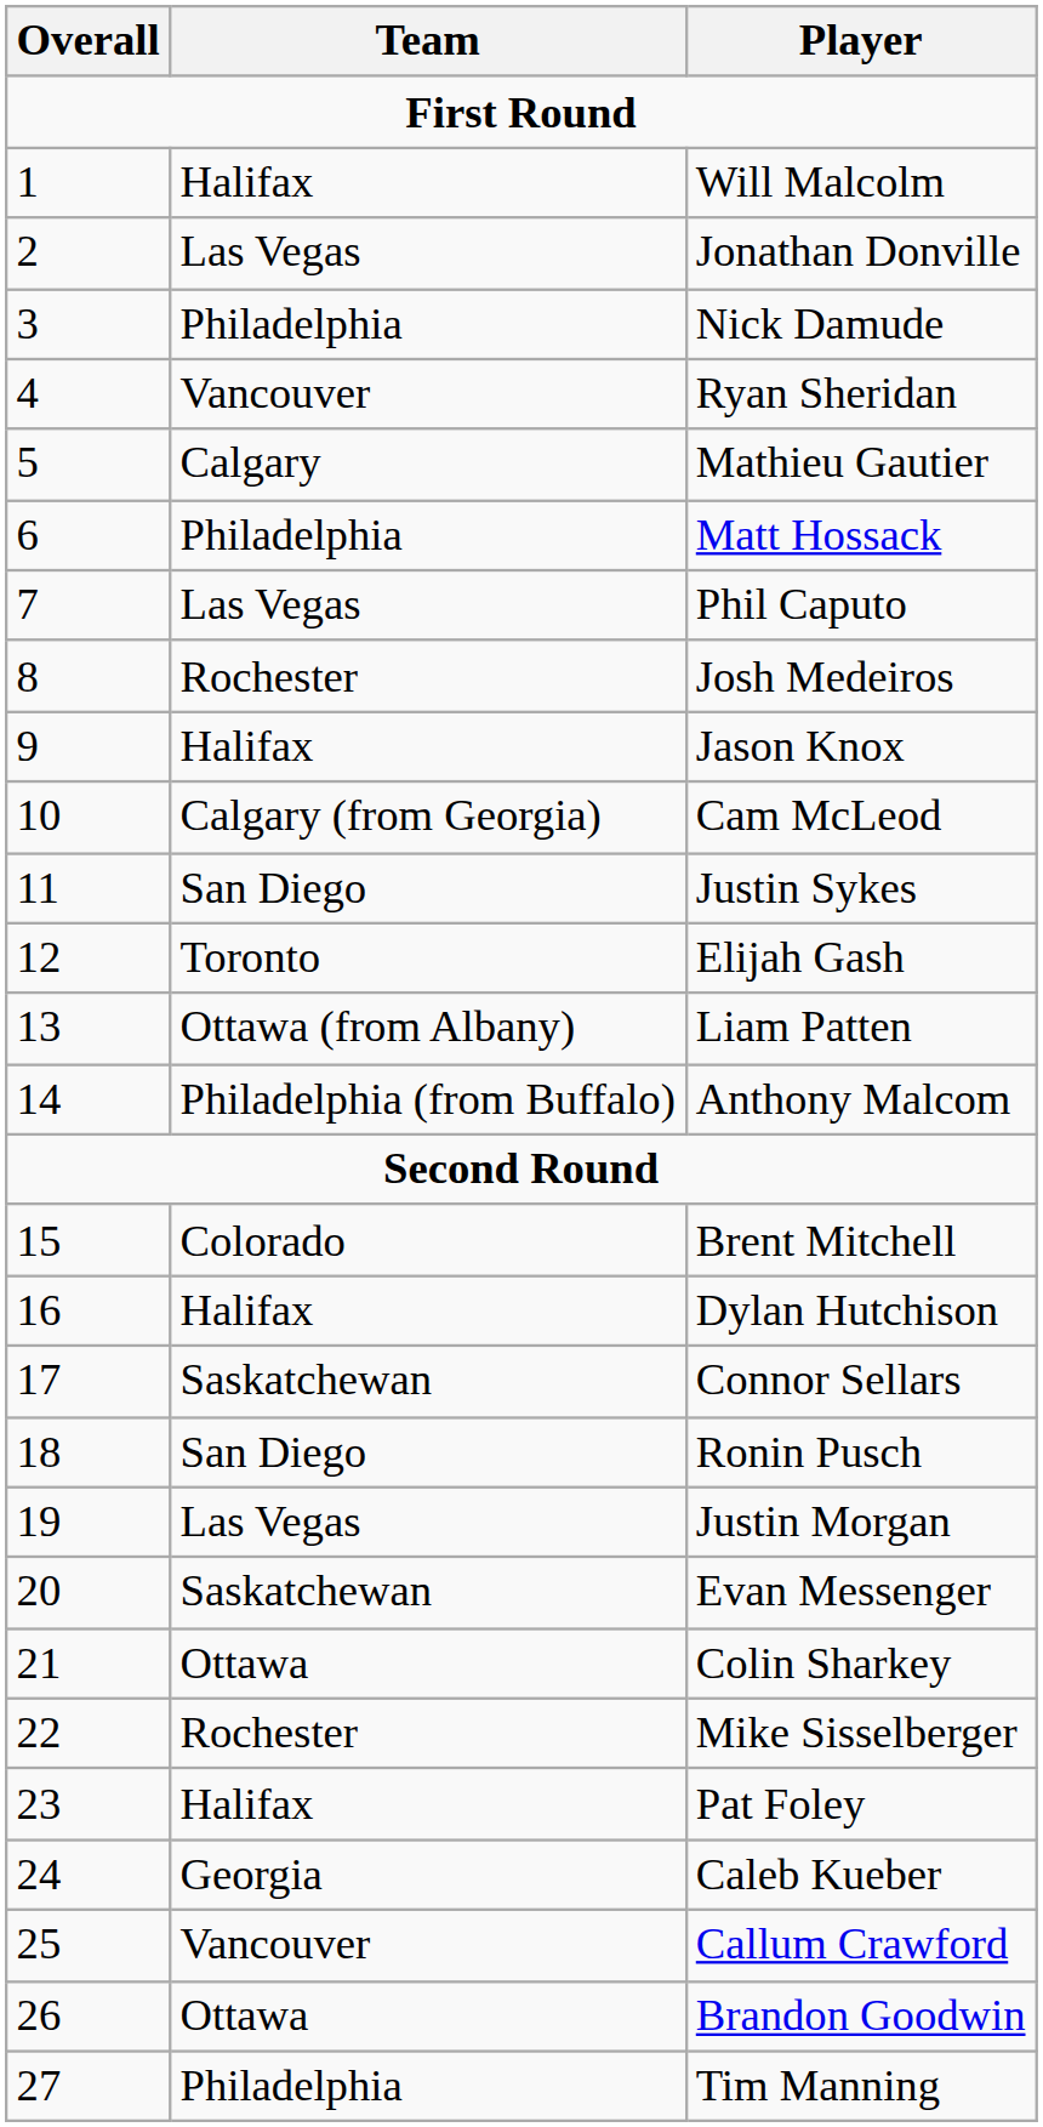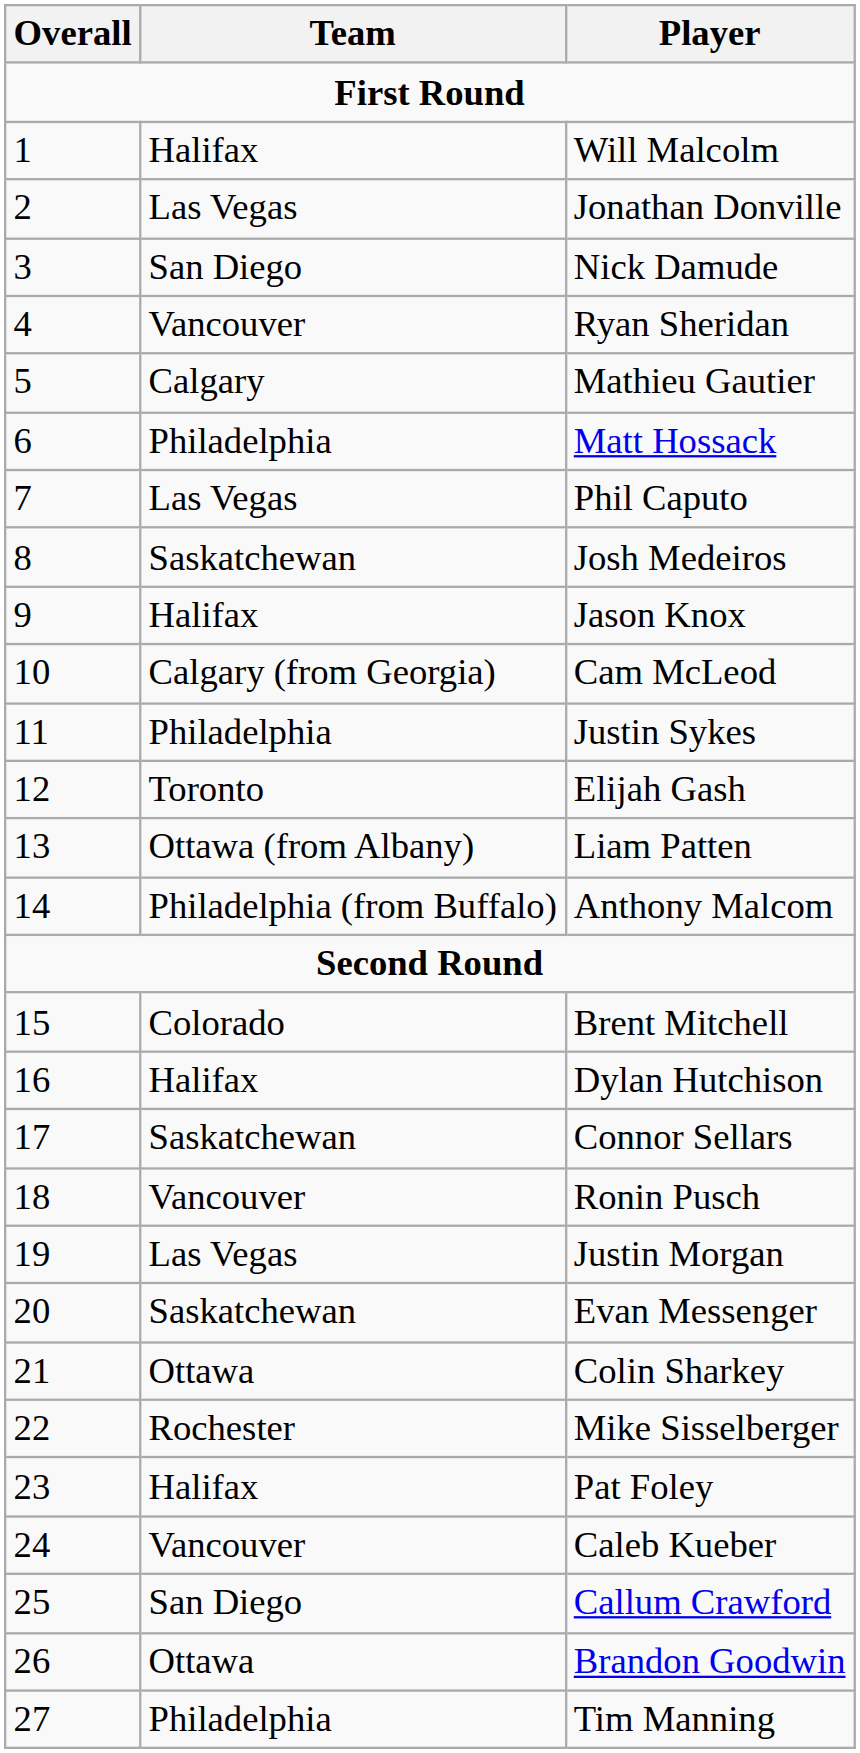Nick Damude | Team: Philadelphia -> San Diego
Josh Medeiros | Team: Rochester -> Saskatchewan
Justin Sykes | Team: San Diego -> Philadelphia
Ronin Pusch | Team: San Diego -> Vancouver
Caleb Kueber | Team: Georgia -> Vancouver
Callum Crawford | Team: Vancouver -> San Diego
